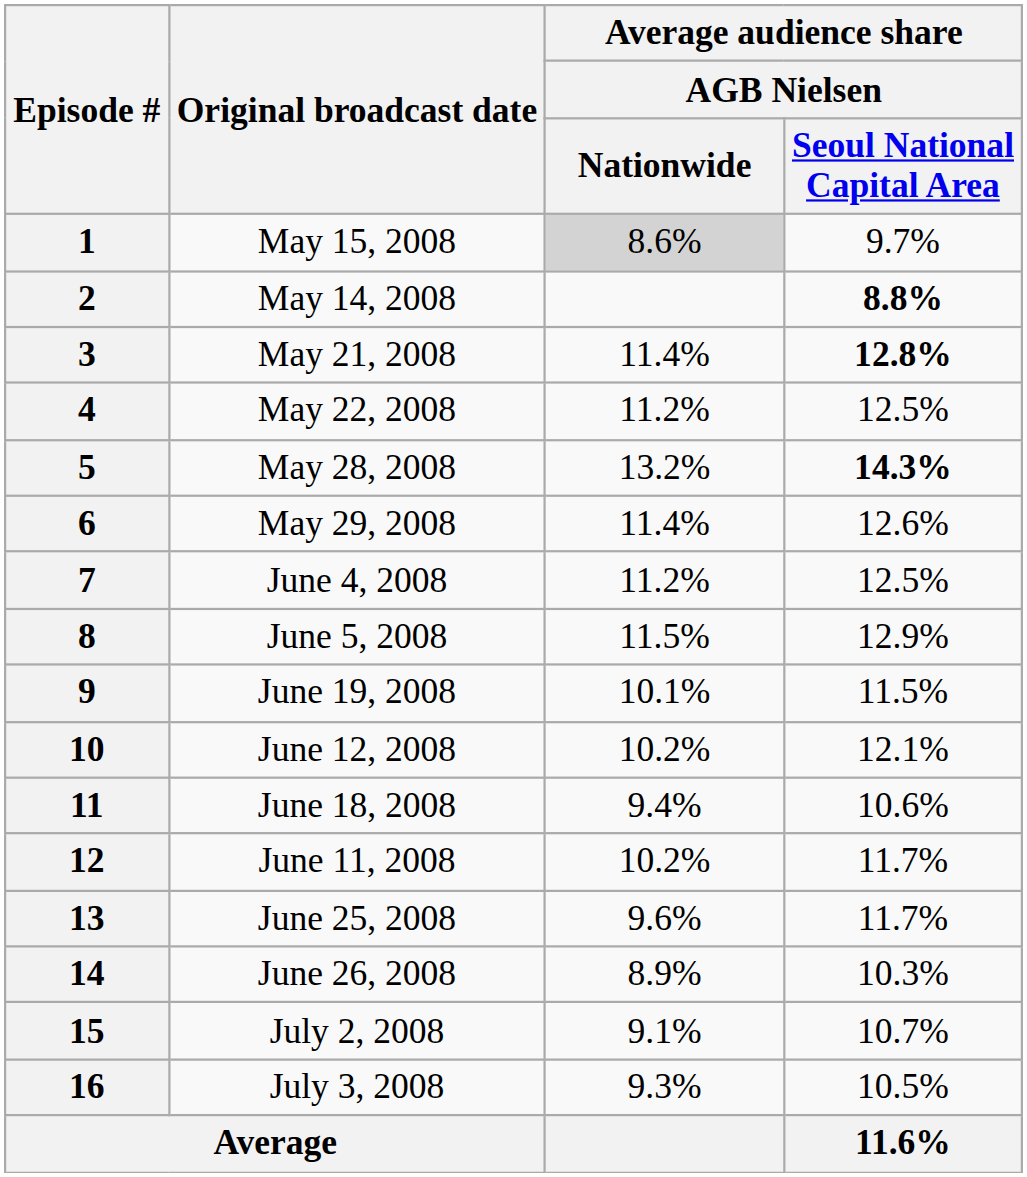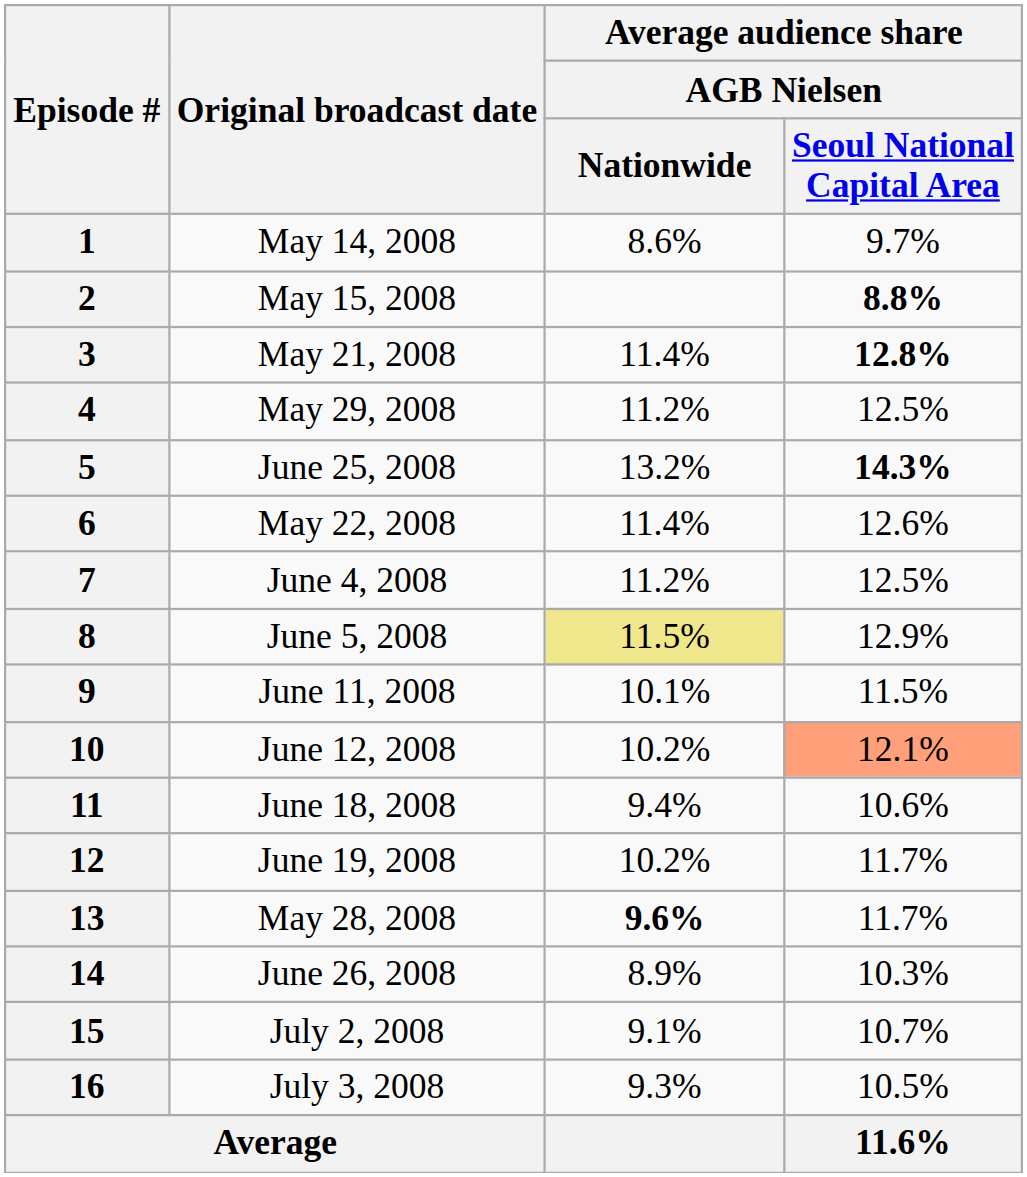1 | Original broadcast date: May 15, 2008 -> May 14, 2008
1 | Average audience share / AGB Nielsen / Nationwide: lightgrey background -> no background
2 | Original broadcast date: May 14, 2008 -> May 15, 2008
4 | Original broadcast date: May 22, 2008 -> May 29, 2008
5 | Original broadcast date: May 28, 2008 -> June 25, 2008
6 | Original broadcast date: May 29, 2008 -> May 22, 2008
8 | Average audience share / AGB Nielsen / Nationwide: no background -> khaki background
9 | Original broadcast date: June 19, 2008 -> June 11, 2008
10 | column 4: no background -> lightsalmon background
12 | Original broadcast date: June 11, 2008 -> June 19, 2008
13 | Original broadcast date: June 25, 2008 -> May 28, 2008
13 | Average audience share / AGB Nielsen / Nationwide: normal -> bold
